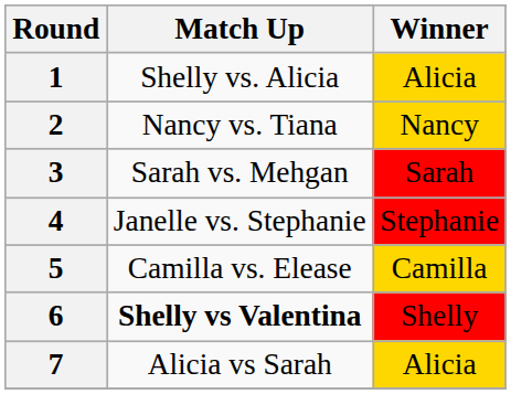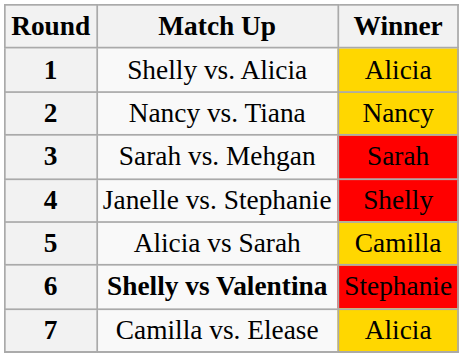4 | Winner: Stephanie -> Shelly
5 | Match Up: Camilla vs. Elease -> Alicia vs Sarah
6 | Winner: Shelly -> Stephanie
7 | Match Up: Alicia vs Sarah -> Camilla vs. Elease
